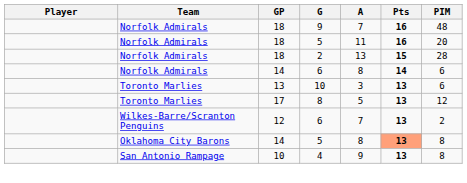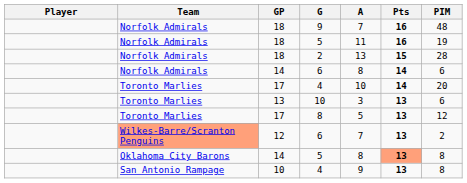18 / 5 | PIM: 20 -> 19
+ row: Toronto Marlies | 17 | 4 | 10 | 14 | 20
12 / 6 | Team: no background -> lightsalmon background
